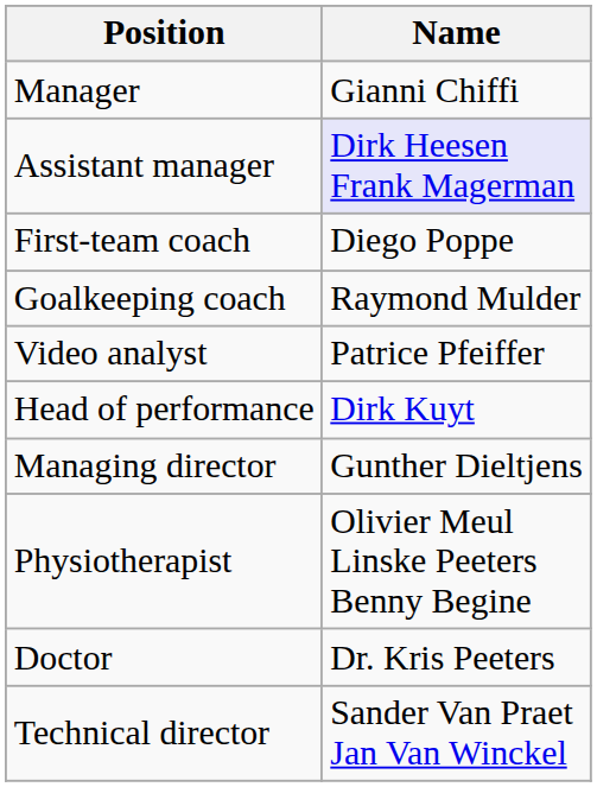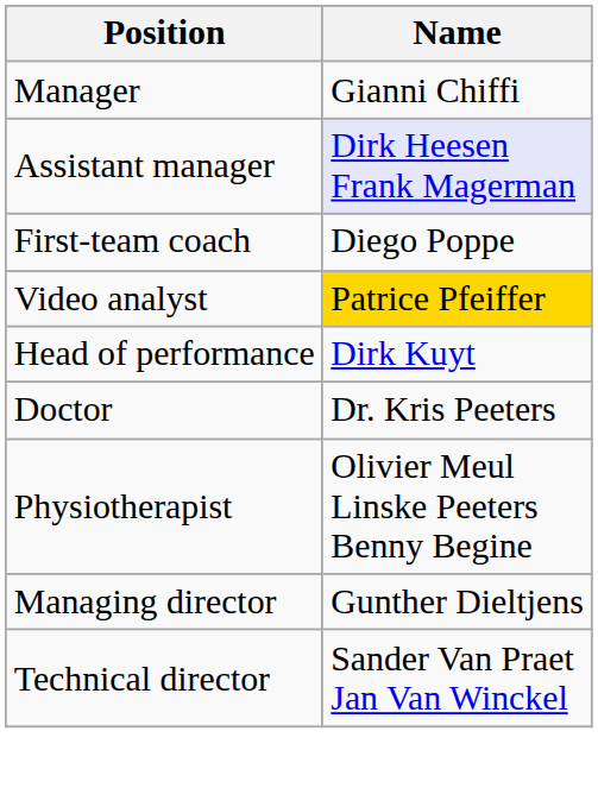- row: Goalkeeping coach | Raymond Mulder
Video analyst | Name: no background -> gold background
rows swapped: Doctor <-> Managing director
